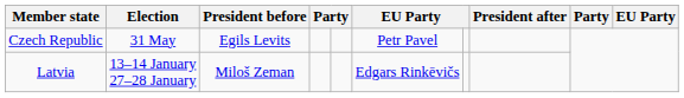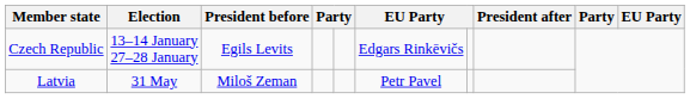Czech Republic | Election: 31 May -> 13–14 January 27–28 January
Czech Republic | column 6: Petr Pavel -> Edgars Rinkēvičs
Latvia | Election: 13–14 January 27–28 January -> 31 May
Latvia | column 6: Edgars Rinkēvičs -> Petr Pavel
